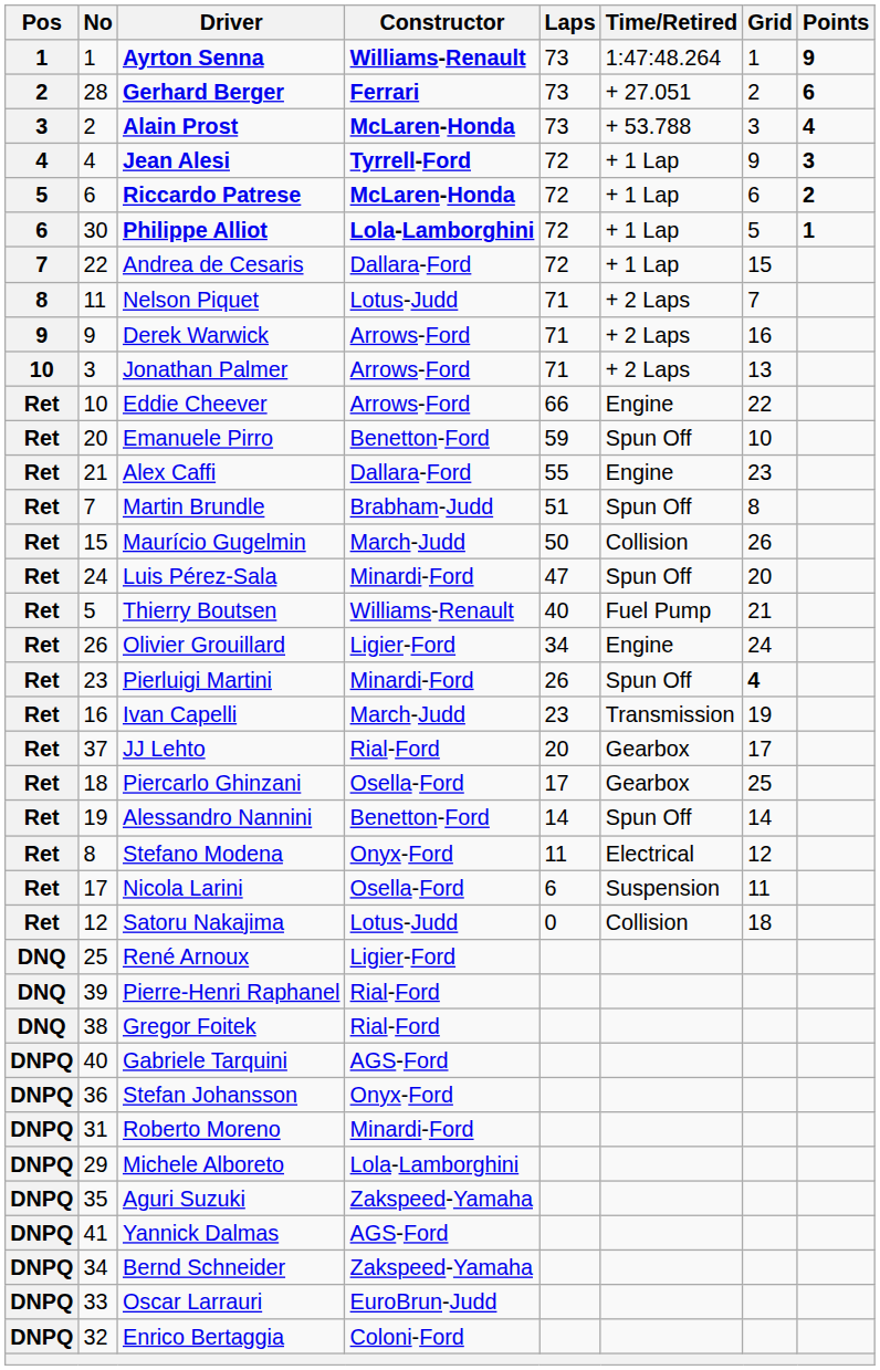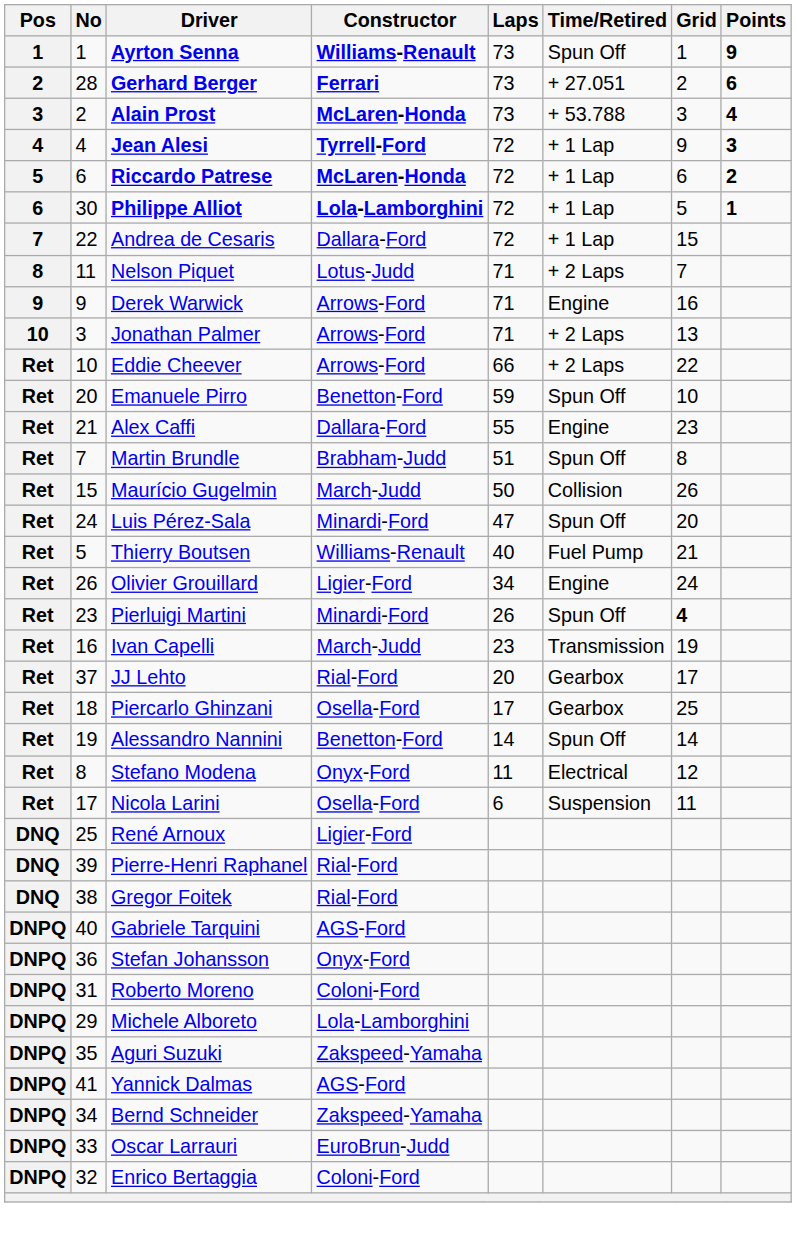Ayrton Senna | Time/Retired: 1:47:48.264 -> Spun Off
Derek Warwick | Time/Retired: + 2 Laps -> Engine
Eddie Cheever | Time/Retired: Engine -> + 2 Laps
- row: Ret | 12 | Satoru Nakajima | Lotus-Judd | 0 | Collision | 18
Roberto Moreno | Constructor: Minardi-Ford -> Coloni-Ford
